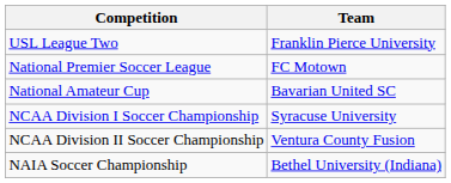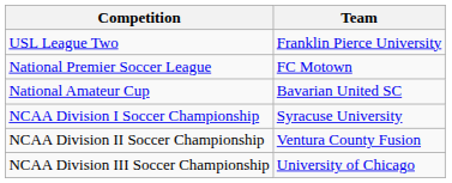+ row: NCAA Division III Soccer Championship | University of Chicago
- row: NAIA Soccer Championship | Bethel University (Indiana)
